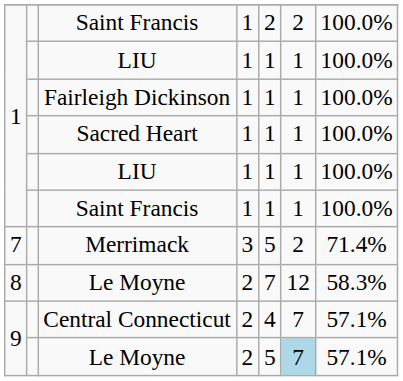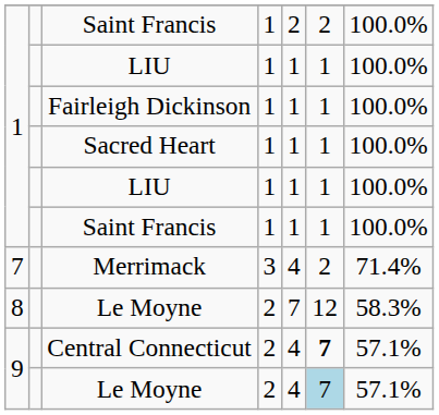Merrimack | column 5: 5 -> 4
Central Connecticut | column 6: normal -> bold
9 / Le Moyne | column 5: 5 -> 4
